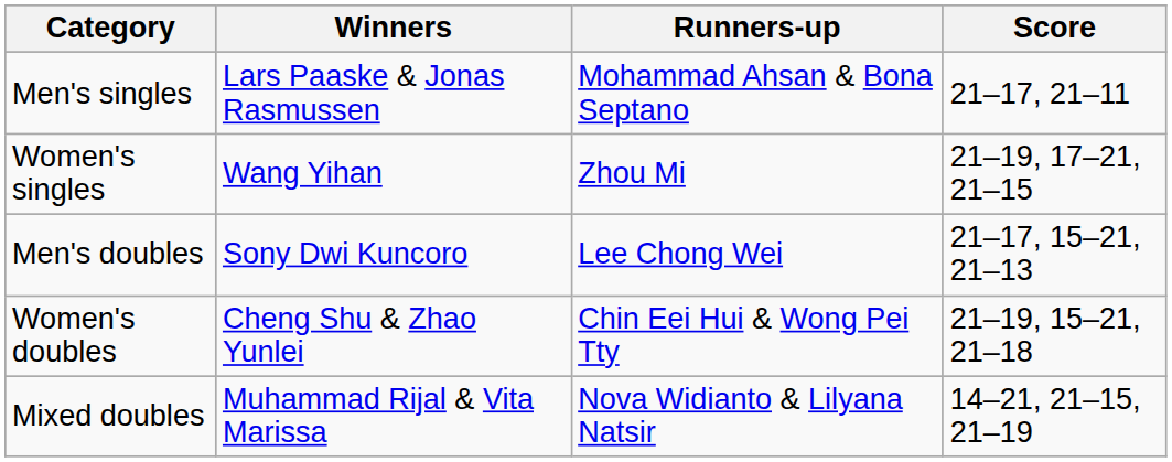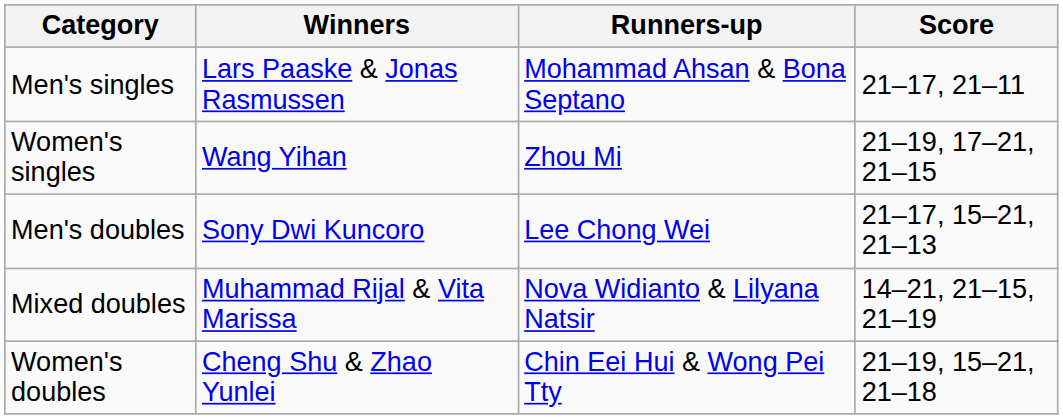rows swapped: Women's doubles <-> Mixed doubles
